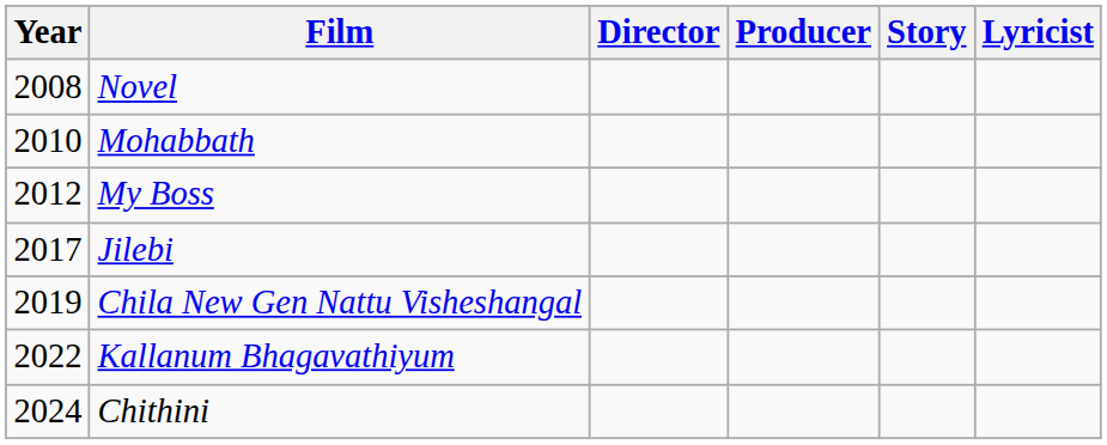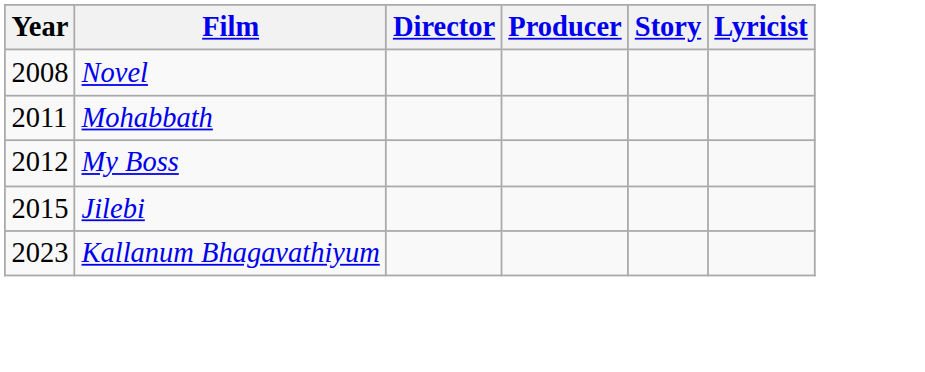Mohabbath | Year: 2010 -> 2011
Jilebi | Year: 2017 -> 2015
- row: 2019 | Chila New Gen Nattu Visheshangal
Kallanum Bhagavathiyum | Year: 2022 -> 2023
- row: 2024 | Chithini
